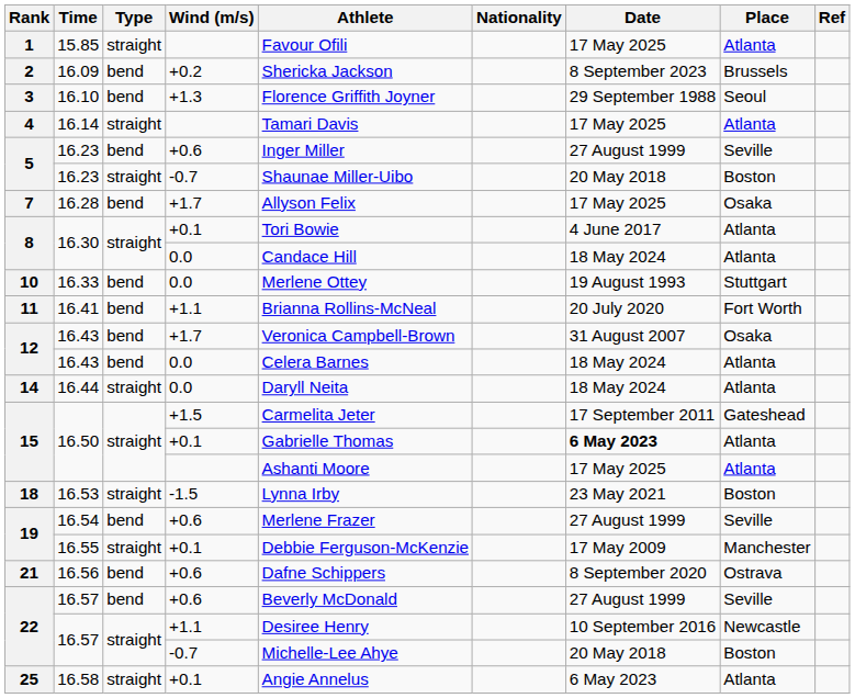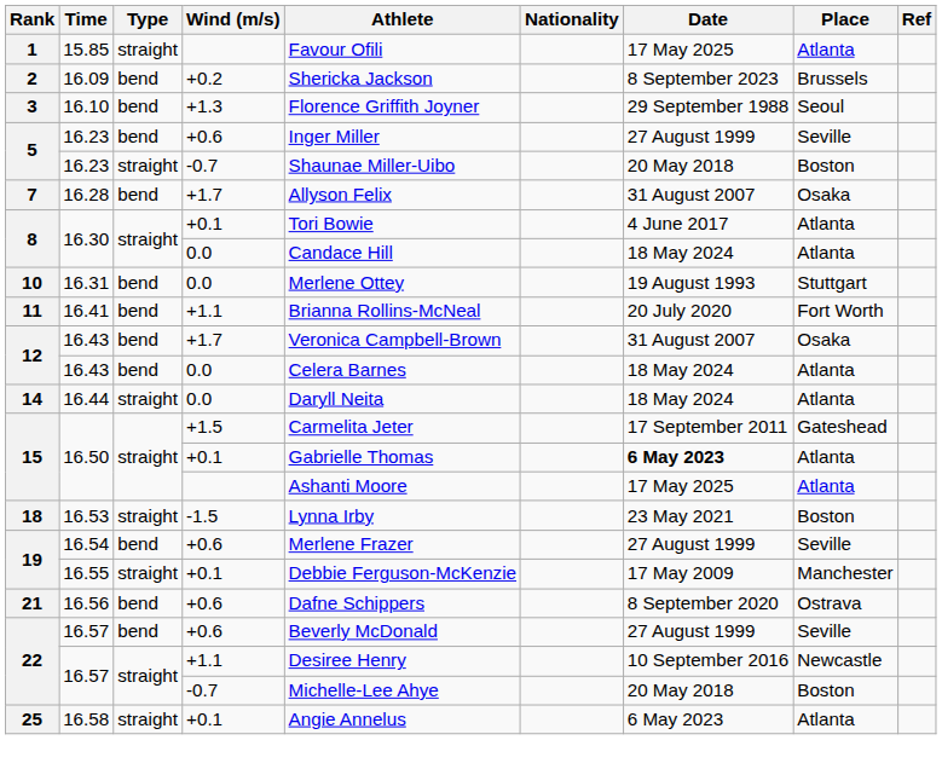- row: 4 | 16.14 | straight | Tamari Davis | 17 May 2025 | Atlanta
7 | Date: 17 May 2025 -> 31 August 2007
10 | Time: 16.33 -> 16.31
